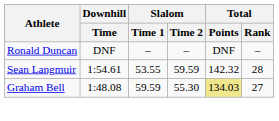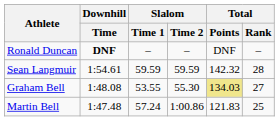Ronald Duncan | Downhill / Time: normal -> bold
Sean Langmuir | Slalom / Time 1: 53.55 -> 59.59
Graham Bell | Slalom / Time 1: 59.59 -> 53.55
+ row: Martin Bell | 1:47.48 | 57.24 | 1:00.86 | 121.83 | 25
